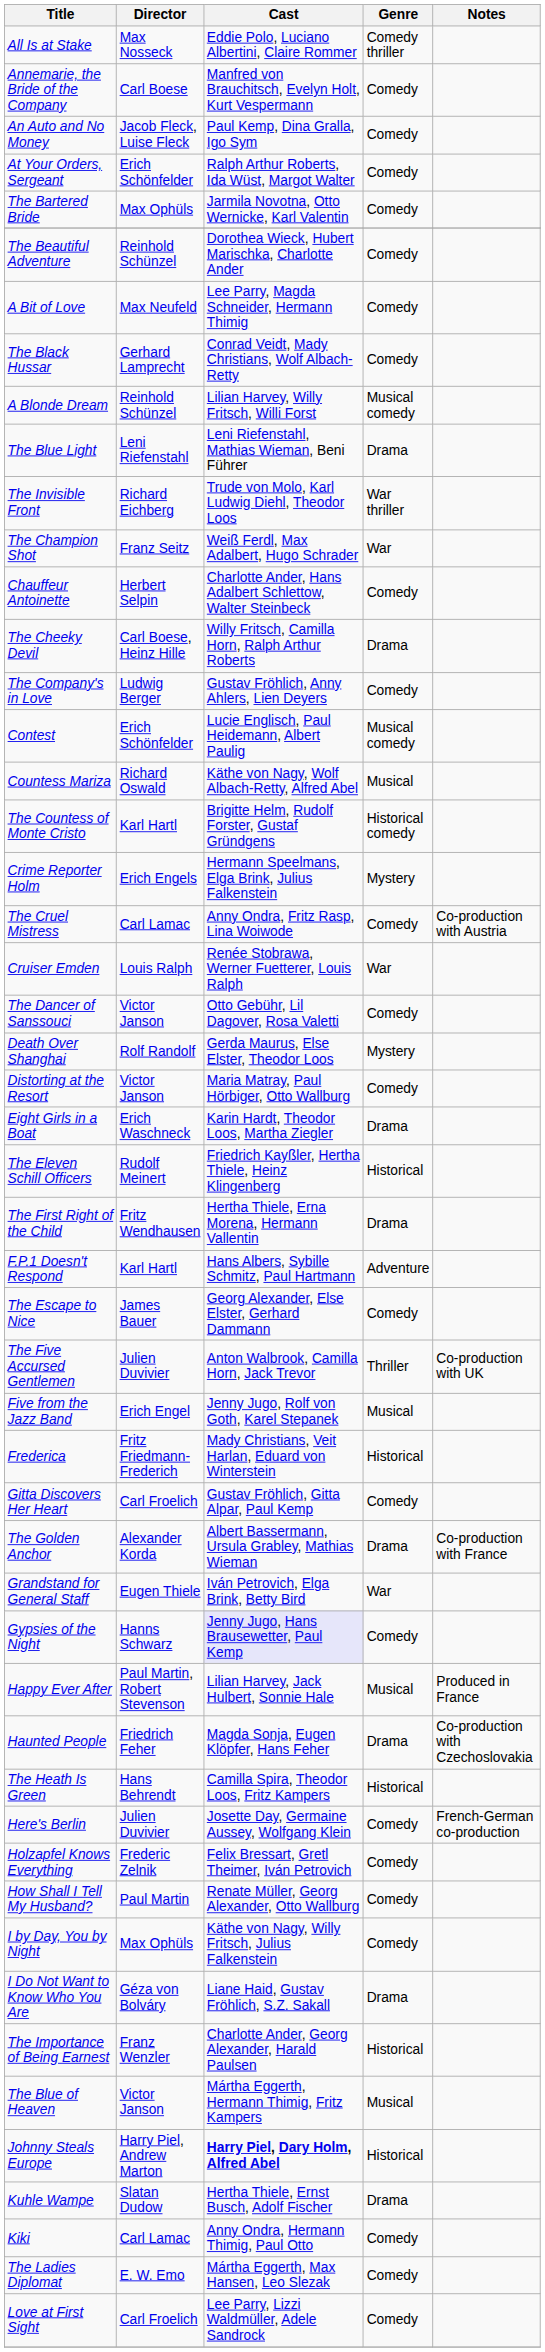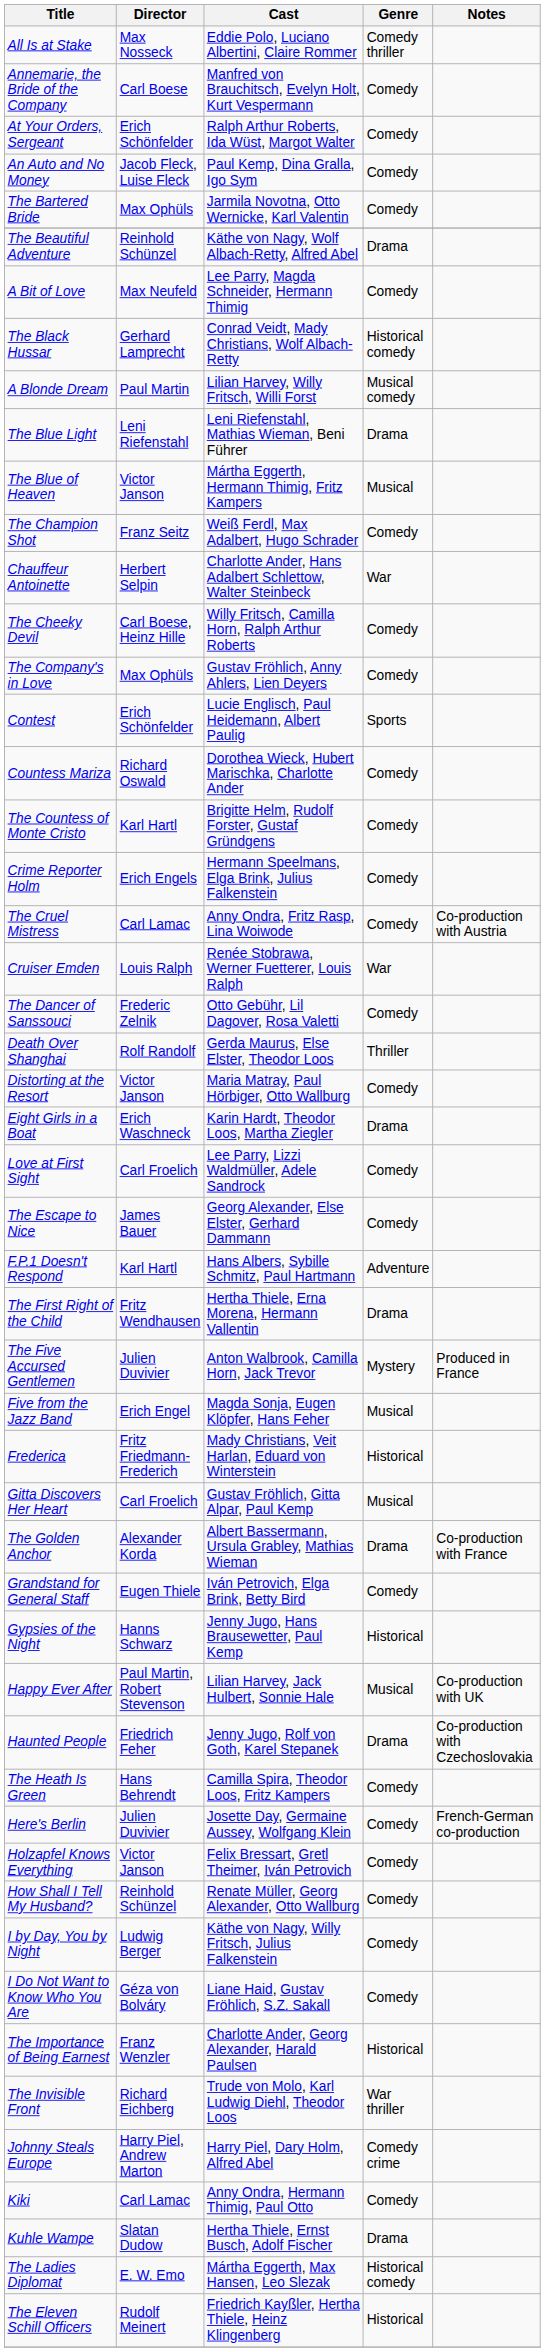rows swapped: An Auto and No Money <-> At Your Orders, Sergeant
The Beautiful Adventure | Cast: Dorothea Wieck, Hubert Marischka, Charlotte Ander -> Käthe von Nagy, Wolf Albach-Retty, Alfred Abel
The Beautiful Adventure | Genre: Comedy -> Drama
The Black Hussar | Genre: Comedy -> Historical comedy
A Blonde Dream | Director: Reinhold Schünzel -> Paul Martin
rows swapped: The Blue of Heaven <-> The Invisible Front
The Champion Shot | Genre: War -> Comedy
Chauffeur Antoinette | Genre: Comedy -> War
The Cheeky Devil | Genre: Drama -> Comedy
The Company's in Love | Director: Ludwig Berger -> Max Ophüls
Contest | Genre: Musical comedy -> Sports
Countess Mariza | Cast: Käthe von Nagy, Wolf Albach-Retty, Alfred Abel -> Dorothea Wieck, Hubert Marischka, Charlotte Ander
Countess Mariza | Genre: Musical -> Comedy
The Countess of Monte Cristo | Genre: Historical comedy -> Comedy
Crime Reporter Holm | Genre: Mystery -> Comedy
The Dancer of Sanssouci | Director: Victor Janson -> Frederic Zelnik
Death Over Shanghai | Genre: Mystery -> Thriller
rows swapped: The Eleven Schill Officers <-> Love at First Sight
rows swapped: The Escape to Nice <-> The First Right of the Child
The Five Accursed Gentlemen | Genre: Thriller -> Mystery
The Five Accursed Gentlemen | Notes: Co-production with UK -> Produced in France
Five from the Jazz Band | Cast: Jenny Jugo, Rolf von Goth, Karel Stepanek -> Magda Sonja, Eugen Klöpfer, Hans Feher
Gitta Discovers Her Heart | Genre: Comedy -> Musical
Grandstand for General Staff | Genre: War -> Comedy
Gypsies of the Night | Cast: lavender background -> no background
Gypsies of the Night | Genre: Comedy -> Historical
Happy Ever After | Notes: Produced in France -> Co-production with UK
Haunted People | Cast: Magda Sonja, Eugen Klöpfer, Hans Feher -> Jenny Jugo, Rolf von Goth, Karel Stepanek
The Heath Is Green | Genre: Historical -> Comedy
Holzapfel Knows Everything | Director: Frederic Zelnik -> Victor Janson
How Shall I Tell My Husband? | Director: Paul Martin -> Reinhold Schünzel
I by Day, You by Night | Director: Max Ophüls -> Ludwig Berger
I Do Not Want to Know Who You Are | Genre: Drama -> Comedy
Johnny Steals Europe | Cast: bold -> normal
Johnny Steals Europe | Genre: Historical -> Comedy crime
rows swapped: Kiki <-> Kuhle Wampe
The Ladies Diplomat | Genre: Comedy -> Historical comedy
